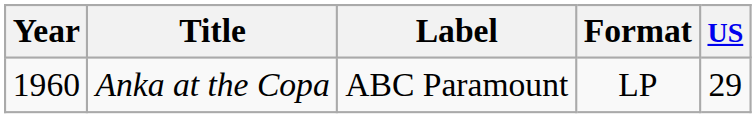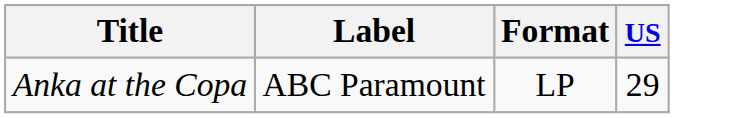- column: Year | 1960
